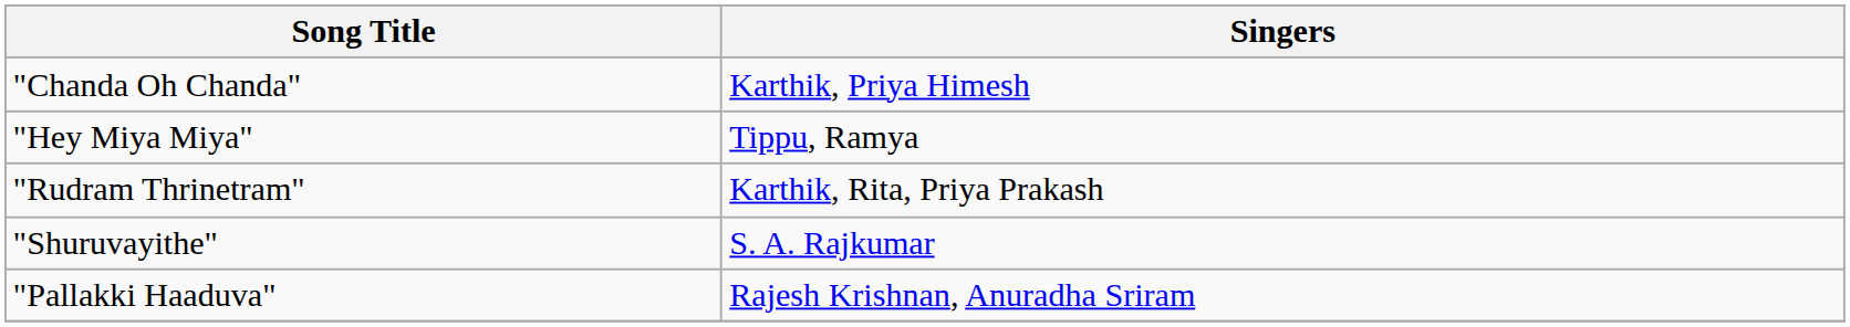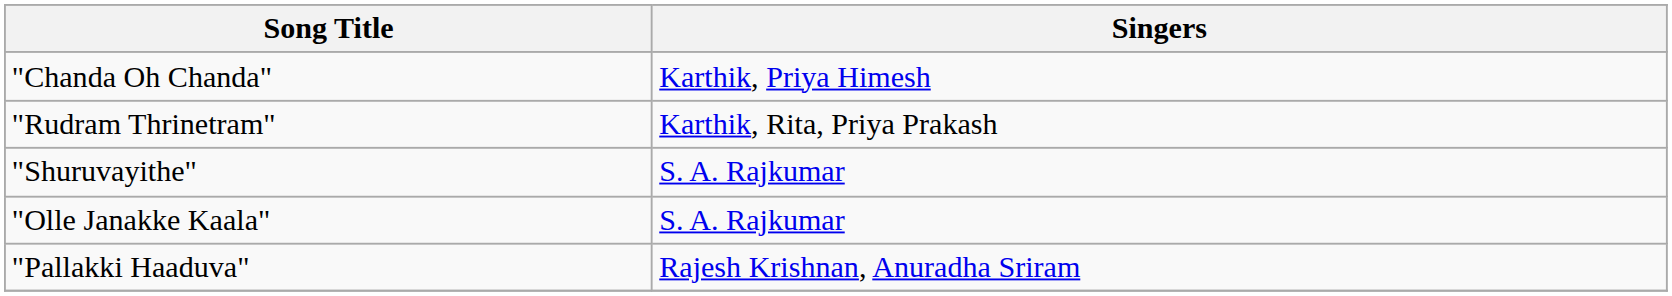- row: "Hey Miya Miya" | Tippu, Ramya
+ row: "Olle Janakke Kaala" | S. A. Rajkumar
